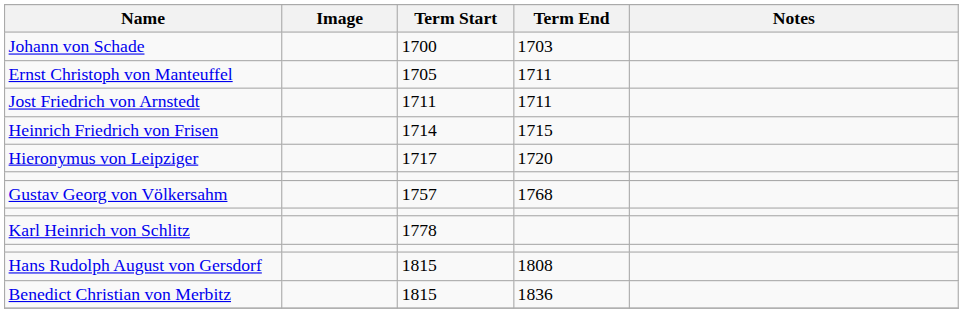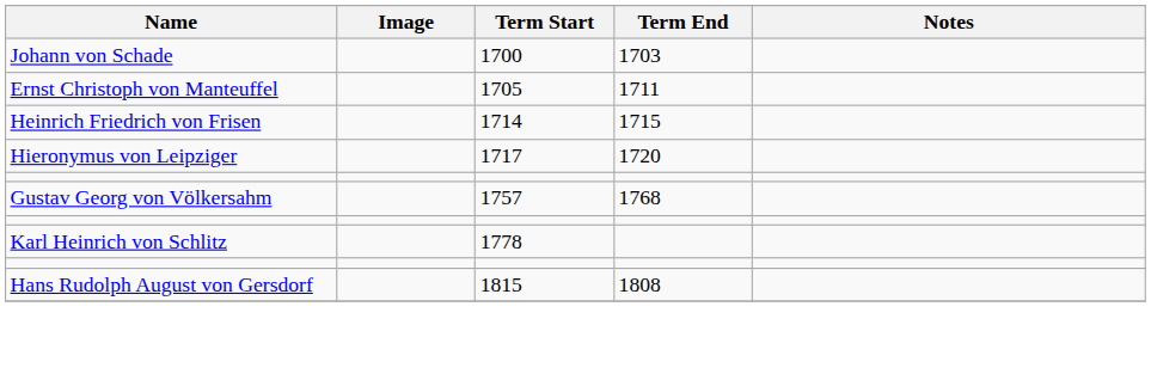- row: Jost Friedrich von Arnstedt | 1711 | 1711
- row: Benedict Christian von Merbitz | 1815 | 1836
